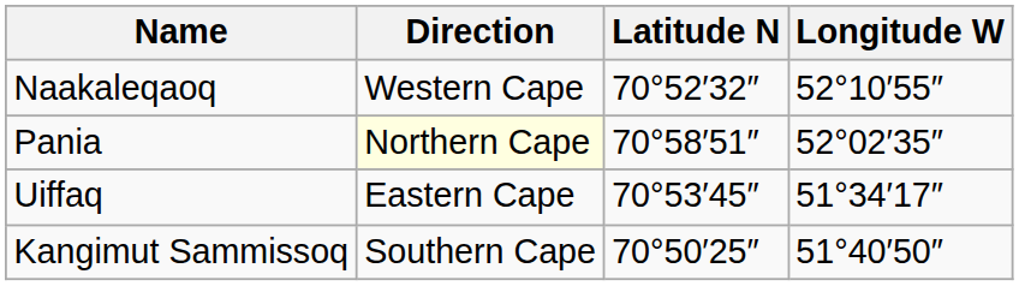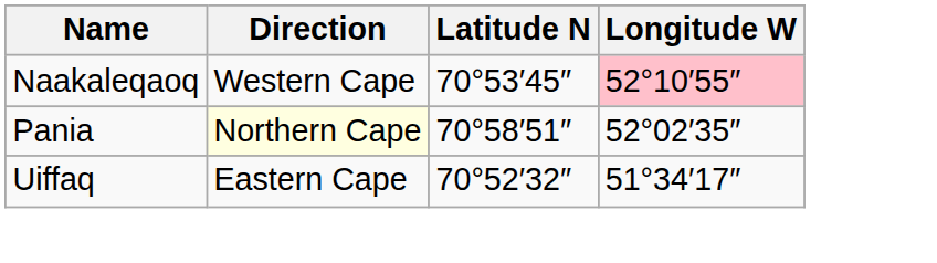Naakaleqaoq | Latitude N: 70°52′32″ -> 70°53′45″
Naakaleqaoq | Longitude W: no background -> pink background
Uiffaq | Latitude N: 70°53′45″ -> 70°52′32″
- row: Kangimut Sammissoq | Southern Cape | 70°50′25″ | 51°40′50″
